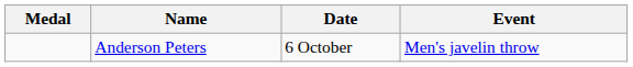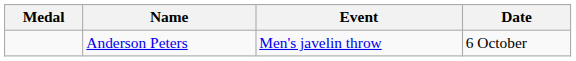columns swapped: Event <-> Date
